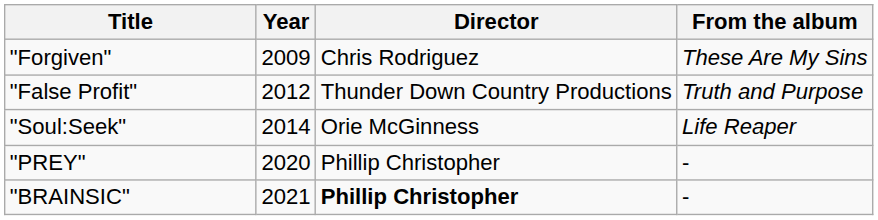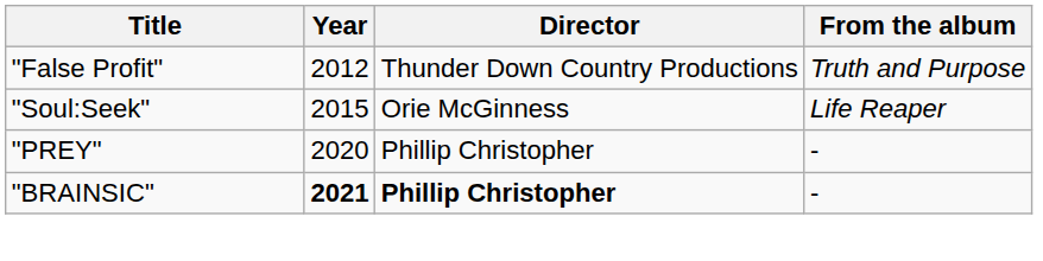- row: "Forgiven" | 2009 | Chris Rodriguez | These Are My Sins
"Soul:Seek" | Year: 2014 -> 2015
"BRAINSIC" | Year: normal -> bold
